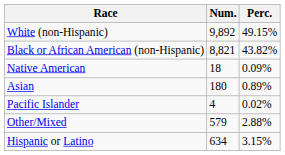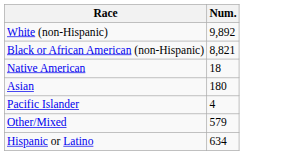- column: Perc. | 49.15% | 43.82% | 0.09% | 0.89% | 0.02% | 2.88% | 3.15%
